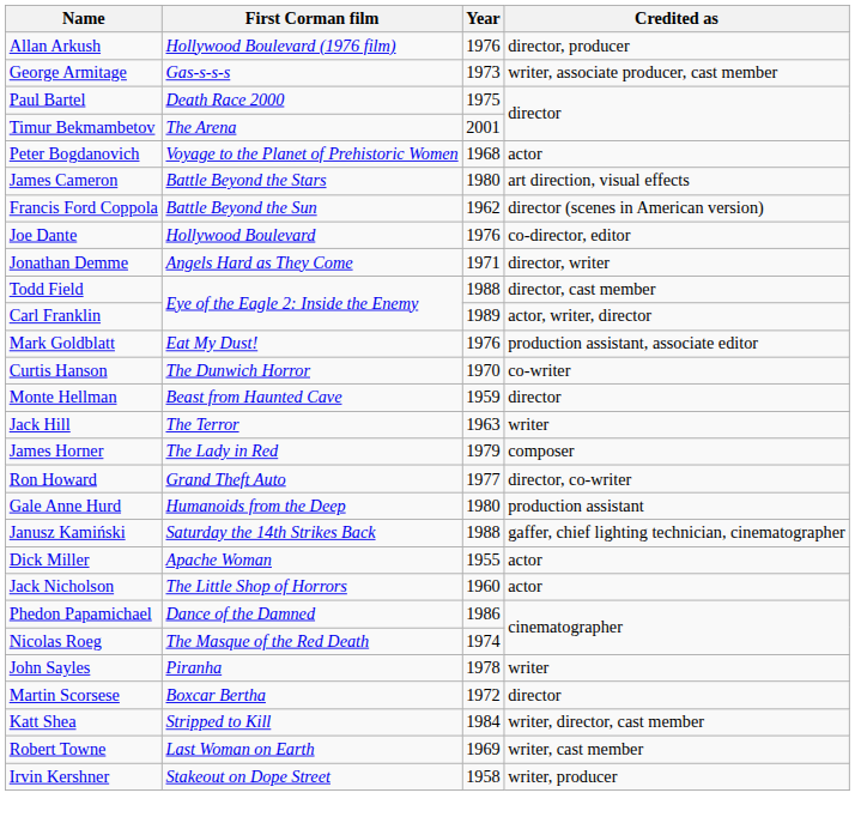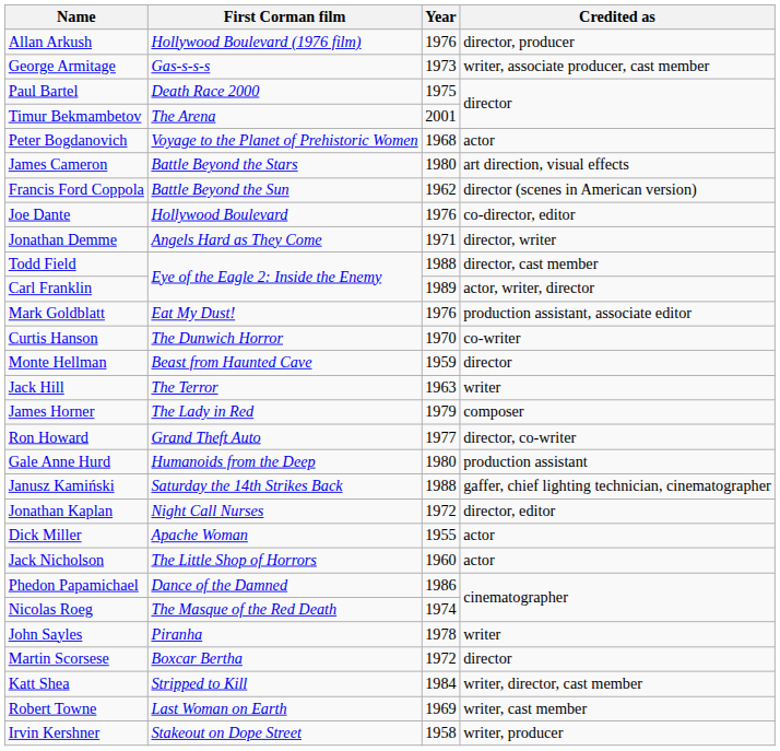+ row: Jonathan Kaplan | Night Call Nurses | 1972 | director, editor
